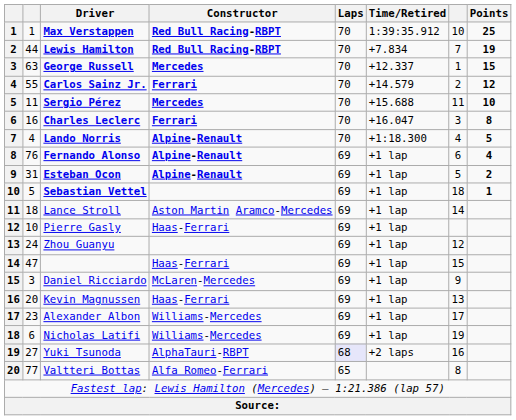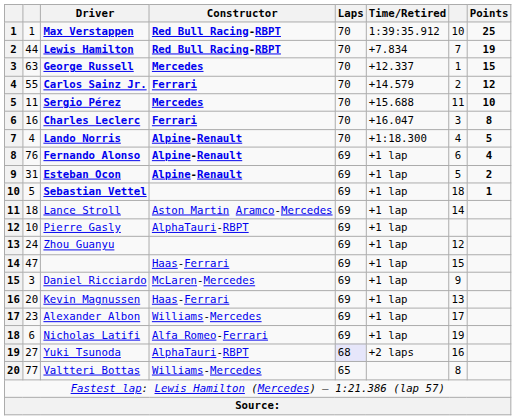Pierre Gasly | Constructor: Haas-Ferrari -> AlphaTauri-RBPT
Nicholas Latifi | Constructor: Williams-Mercedes -> Alfa Romeo-Ferrari
Valtteri Bottas | Constructor: Alfa Romeo-Ferrari -> Williams-Mercedes
